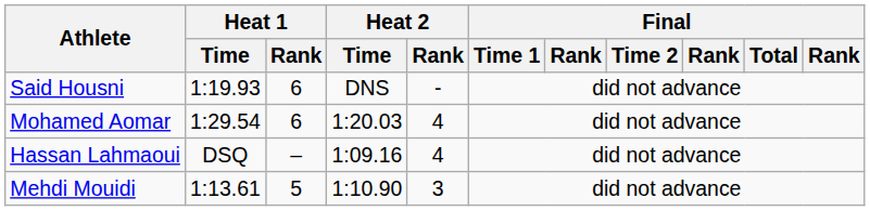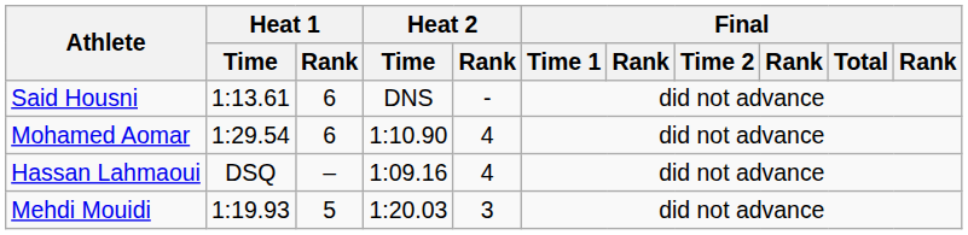Said Housni | Heat 1 / Time: 1:19.93 -> 1:13.61
Mohamed Aomar | Heat 2 / Time: 1:20.03 -> 1:10.90
Mehdi Mouidi | Heat 1 / Time: 1:13.61 -> 1:19.93
Mehdi Mouidi | Heat 2 / Time: 1:10.90 -> 1:20.03
